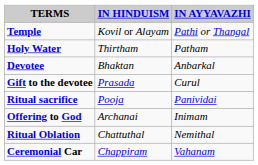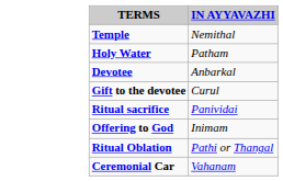- column: IN HINDUISM | Kovil or Alayam | Thirtham | Bhaktan | Prasada | Pooja | Archanai | Chattuthal | Chappiram
Temple | IN AYYAVAZHI: Pathi or Thangal -> Nemithal
Ritual Oblation | IN AYYAVAZHI: Nemithal -> Pathi or Thangal
